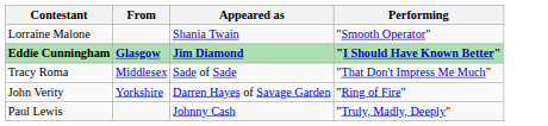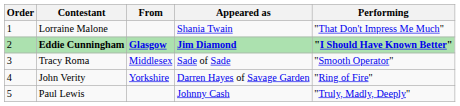+ column: Order | 1 | 2 | 3 | 4 | 5
Lorraine Malone | Performing: "Smooth Operator" -> "That Don't Impress Me Much"
Tracy Roma | Performing: "That Don't Impress Me Much" -> "Smooth Operator"
